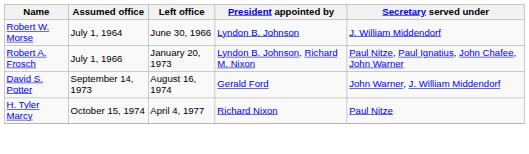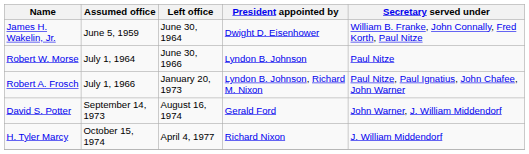+ row: James H. Wakelin, Jr. | June 5, 1959 | June 30, 1964 | Dwight D. Eisenhower | William B. Franke, John Connally, Fred Korth, Paul Nitze
Robert W. Morse | Secretary served under: J. William Middendorf -> Paul Nitze
H. Tyler Marcy | Secretary served under: Paul Nitze -> J. William Middendorf
